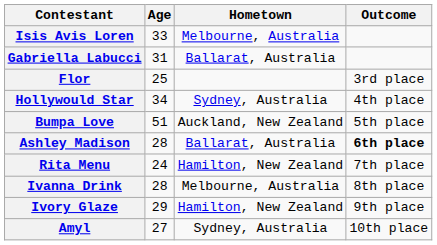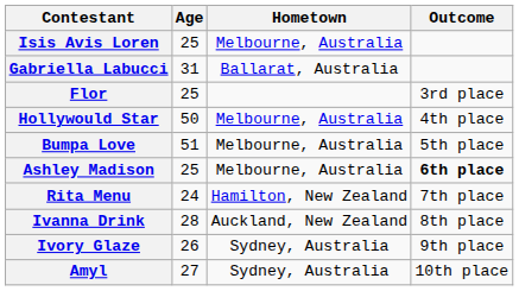Isis Avis Loren | Age: 33 -> 25
Hollywould Star | Age: 34 -> 50
Hollywould Star | Hometown: Sydney, Australia -> Melbourne, Australia
Bumpa Love | Hometown: Auckland, New Zealand -> Melbourne, Australia
Ashley Madison | Age: 28 -> 25
Ashley Madison | Hometown: Ballarat, Australia -> Melbourne, Australia
Ivanna Drink | Hometown: Melbourne, Australia -> Auckland, New Zealand
Ivory Glaze | Age: 29 -> 26
Ivory Glaze | Hometown: Hamilton, New Zealand -> Sydney, Australia
